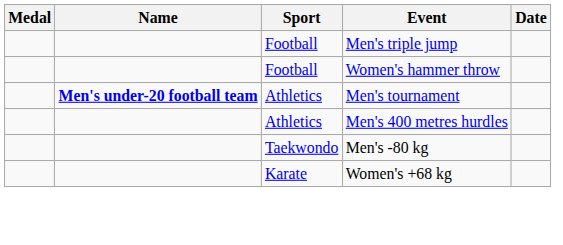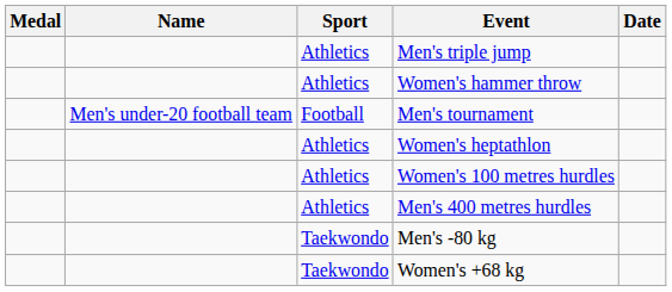Men's triple jump | Sport: Football -> Athletics
Women's hammer throw | Sport: Football -> Athletics
Men's tournament | Name: bold -> normal
Men's tournament | Sport: Athletics -> Football
+ row: Athletics | Women's heptathlon
+ row: Athletics | Women's 100 metres hurdles
Women's +68 kg | Sport: Karate -> Taekwondo
